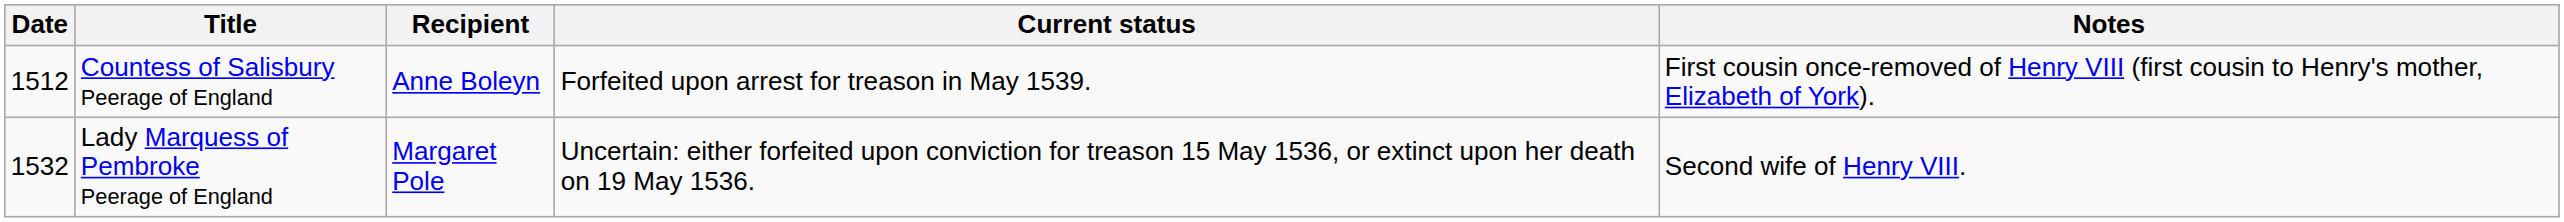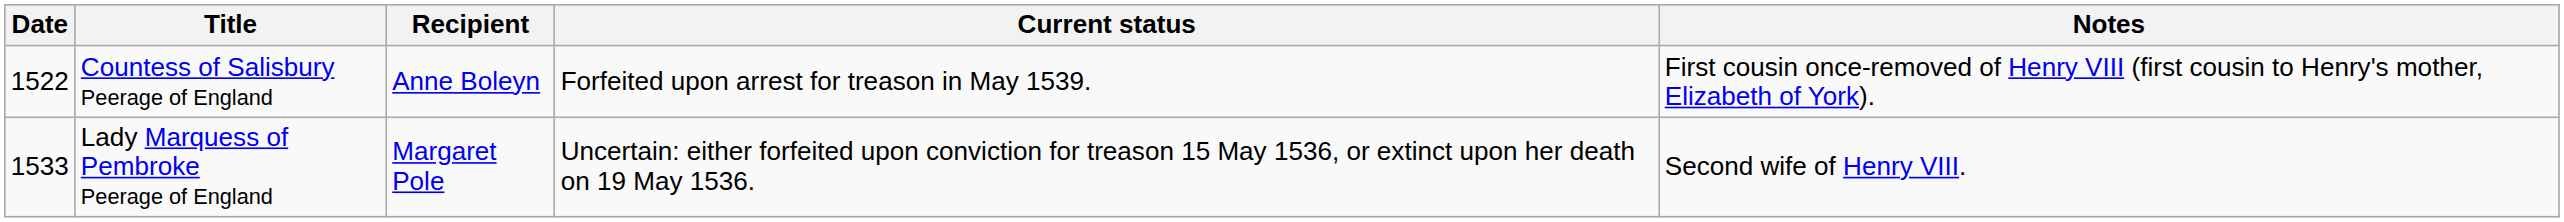Countess of Salisbury Peerage of England | Date: 1512 -> 1522
Lady Marquess of Pembroke Peerage of England | Date: 1532 -> 1533
